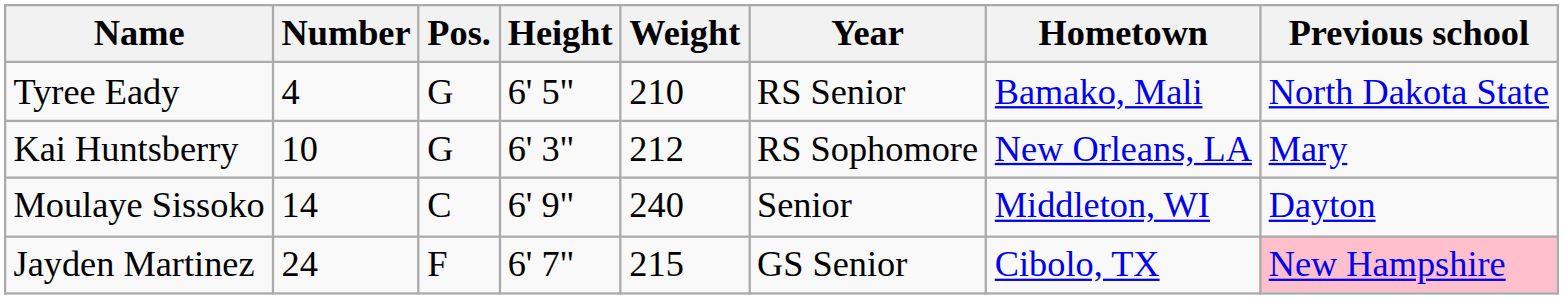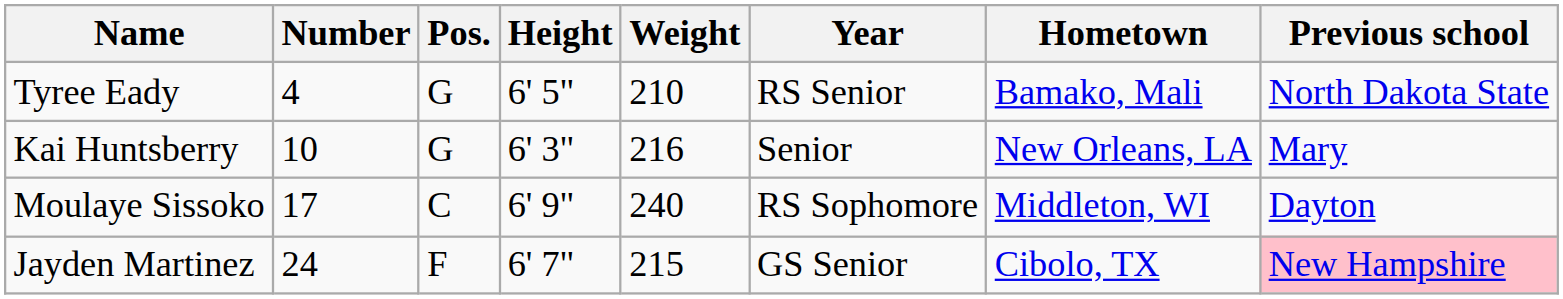Kai Huntsberry | Weight: 212 -> 216
Kai Huntsberry | Year: RS Sophomore -> Senior
Moulaye Sissoko | Number: 14 -> 17
Moulaye Sissoko | Year: Senior -> RS Sophomore
